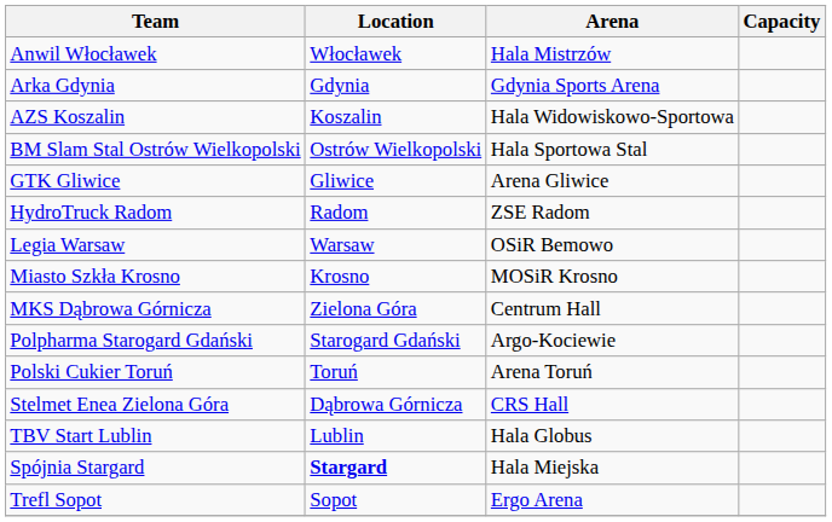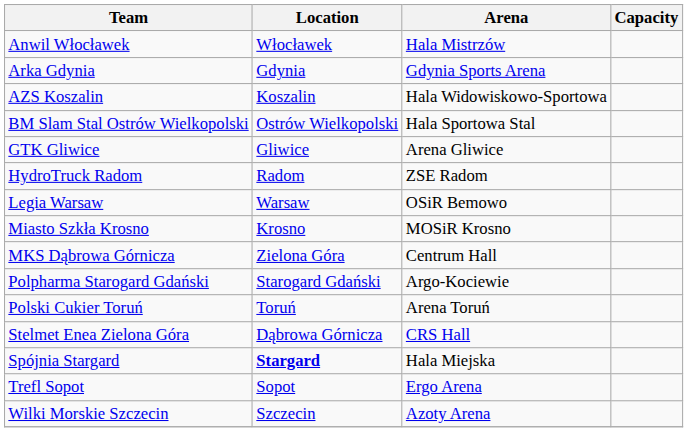- row: TBV Start Lublin | Lublin | Hala Globus
+ row: Wilki Morskie Szczecin | Szczecin | Azoty Arena
